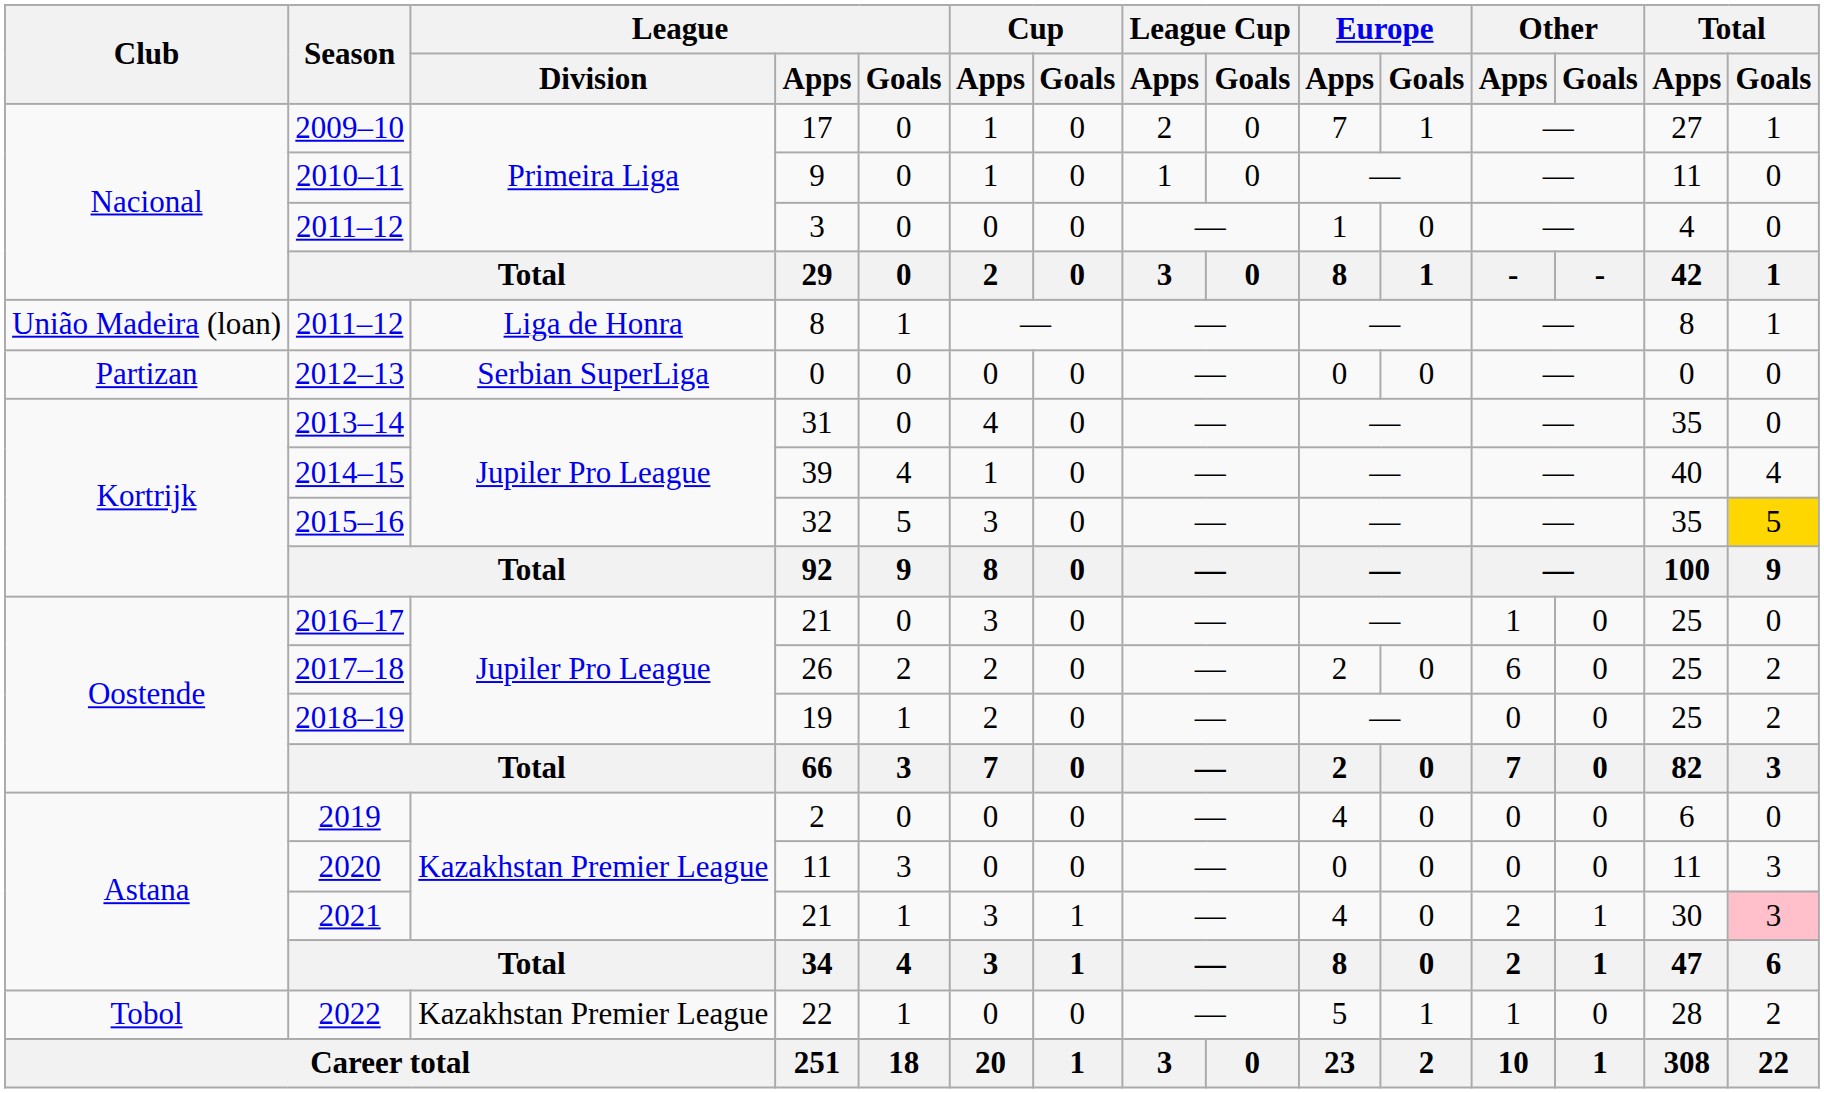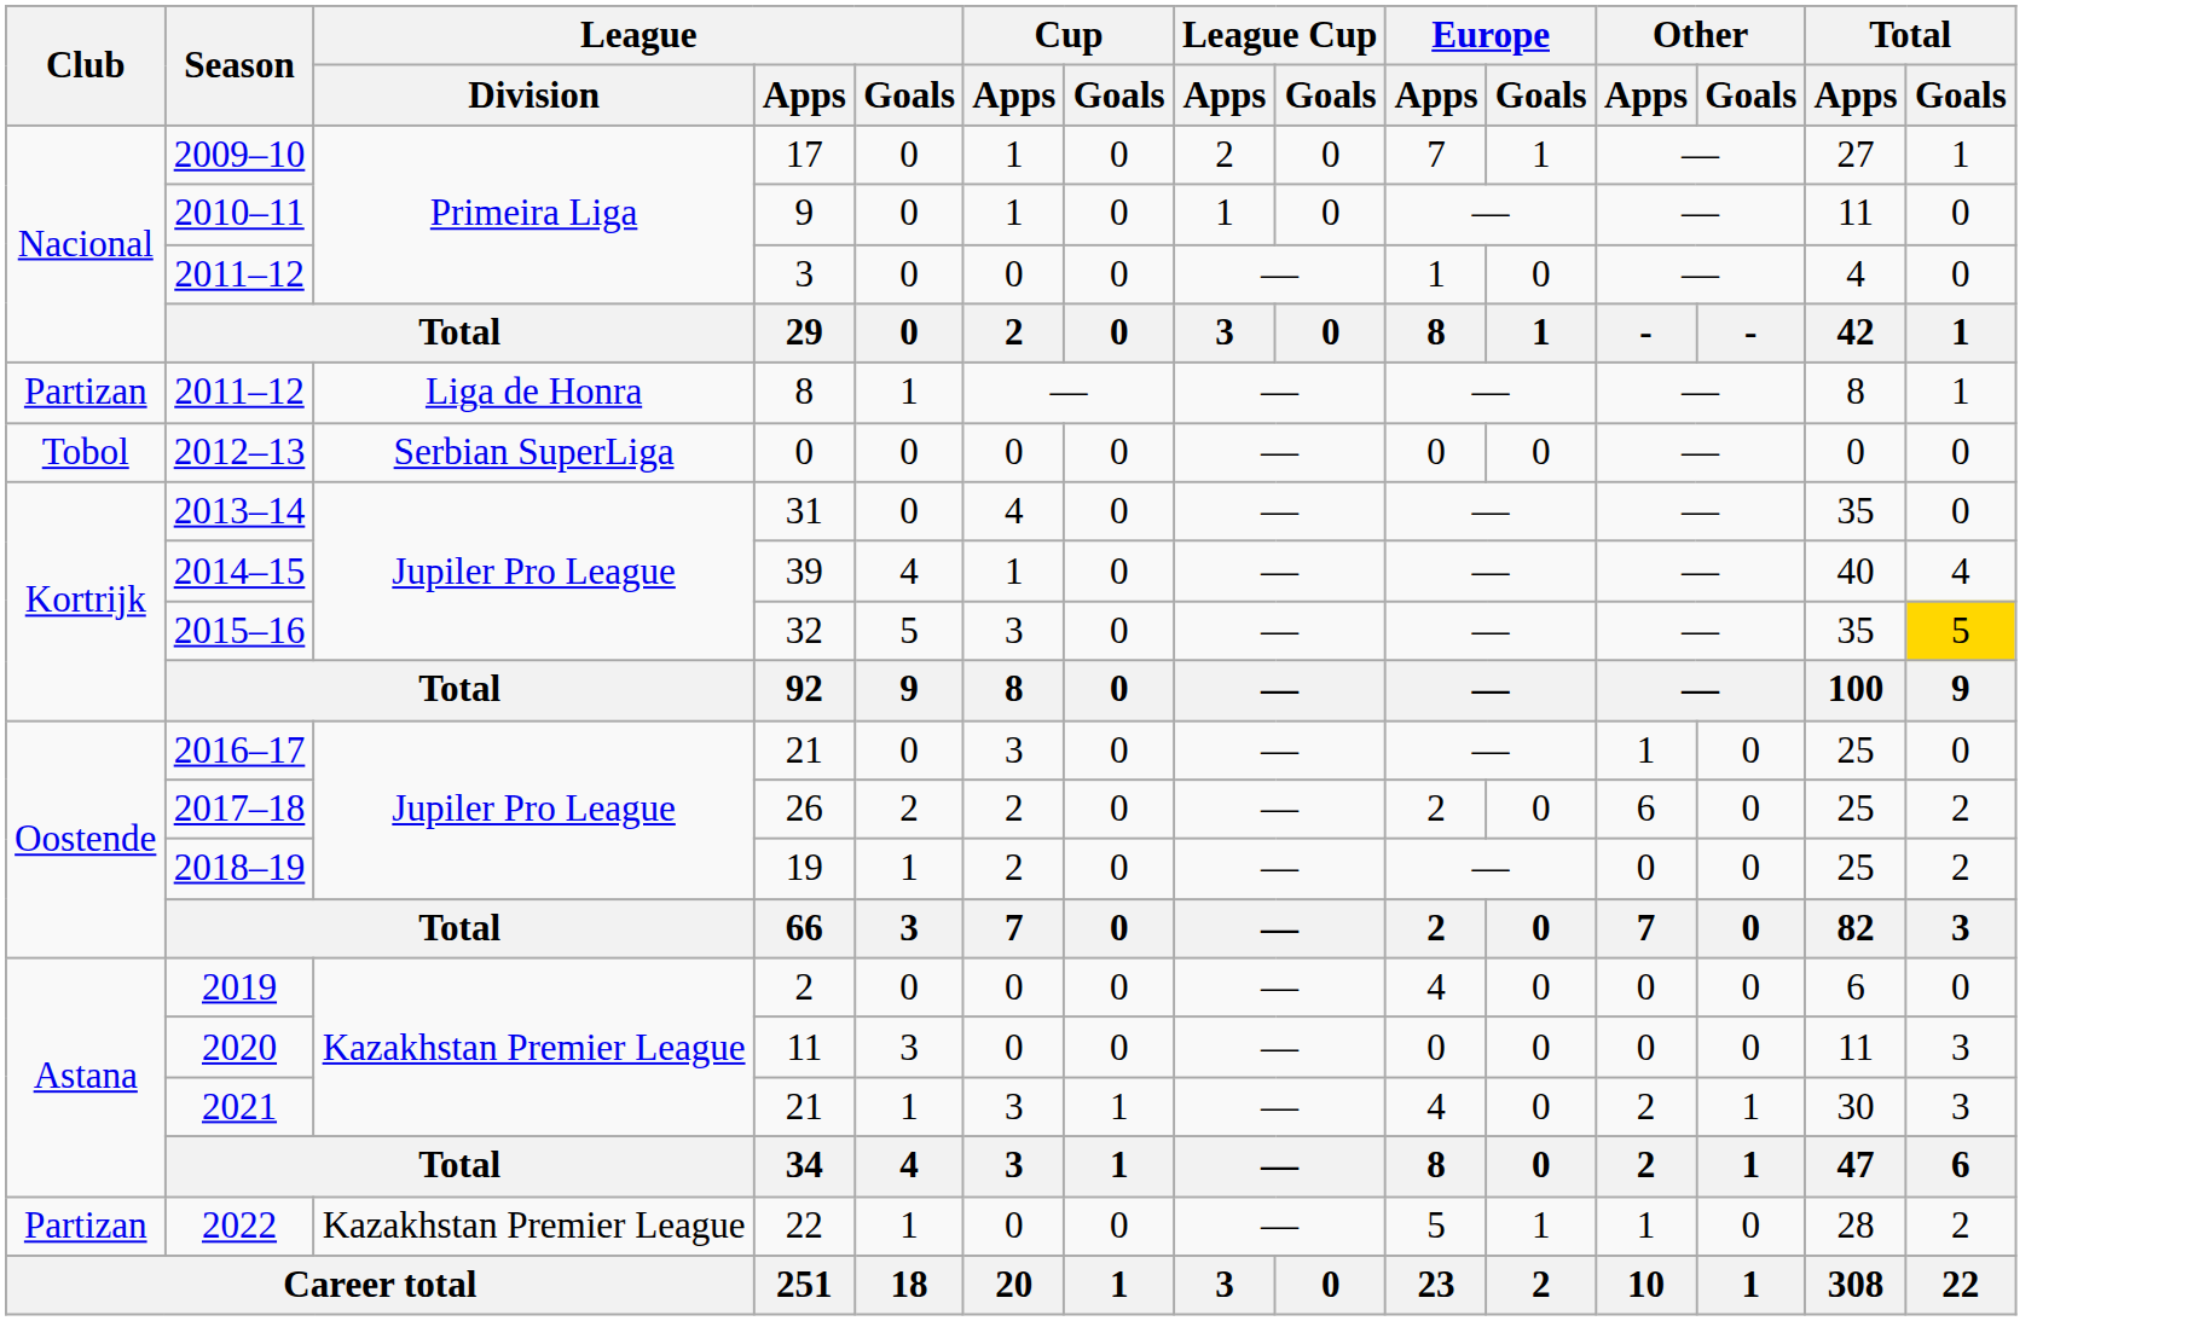2011–12 / 8 | Club: União Madeira (loan) -> Partizan
2012–13 | Club: Partizan -> Tobol
2021 | Total / Goals: pink background -> no background
2022 | Club: Tobol -> Partizan
